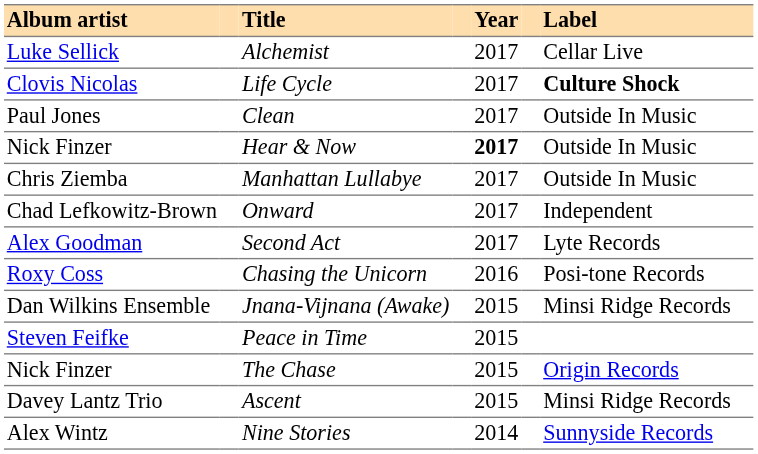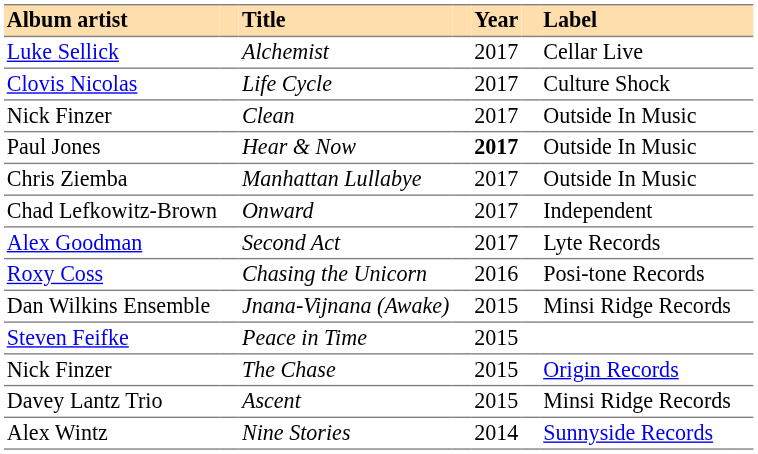Life Cycle | Label: bold -> normal
Clean | Album artist: Paul Jones -> Nick Finzer
Hear & Now | Album artist: Nick Finzer -> Paul Jones
